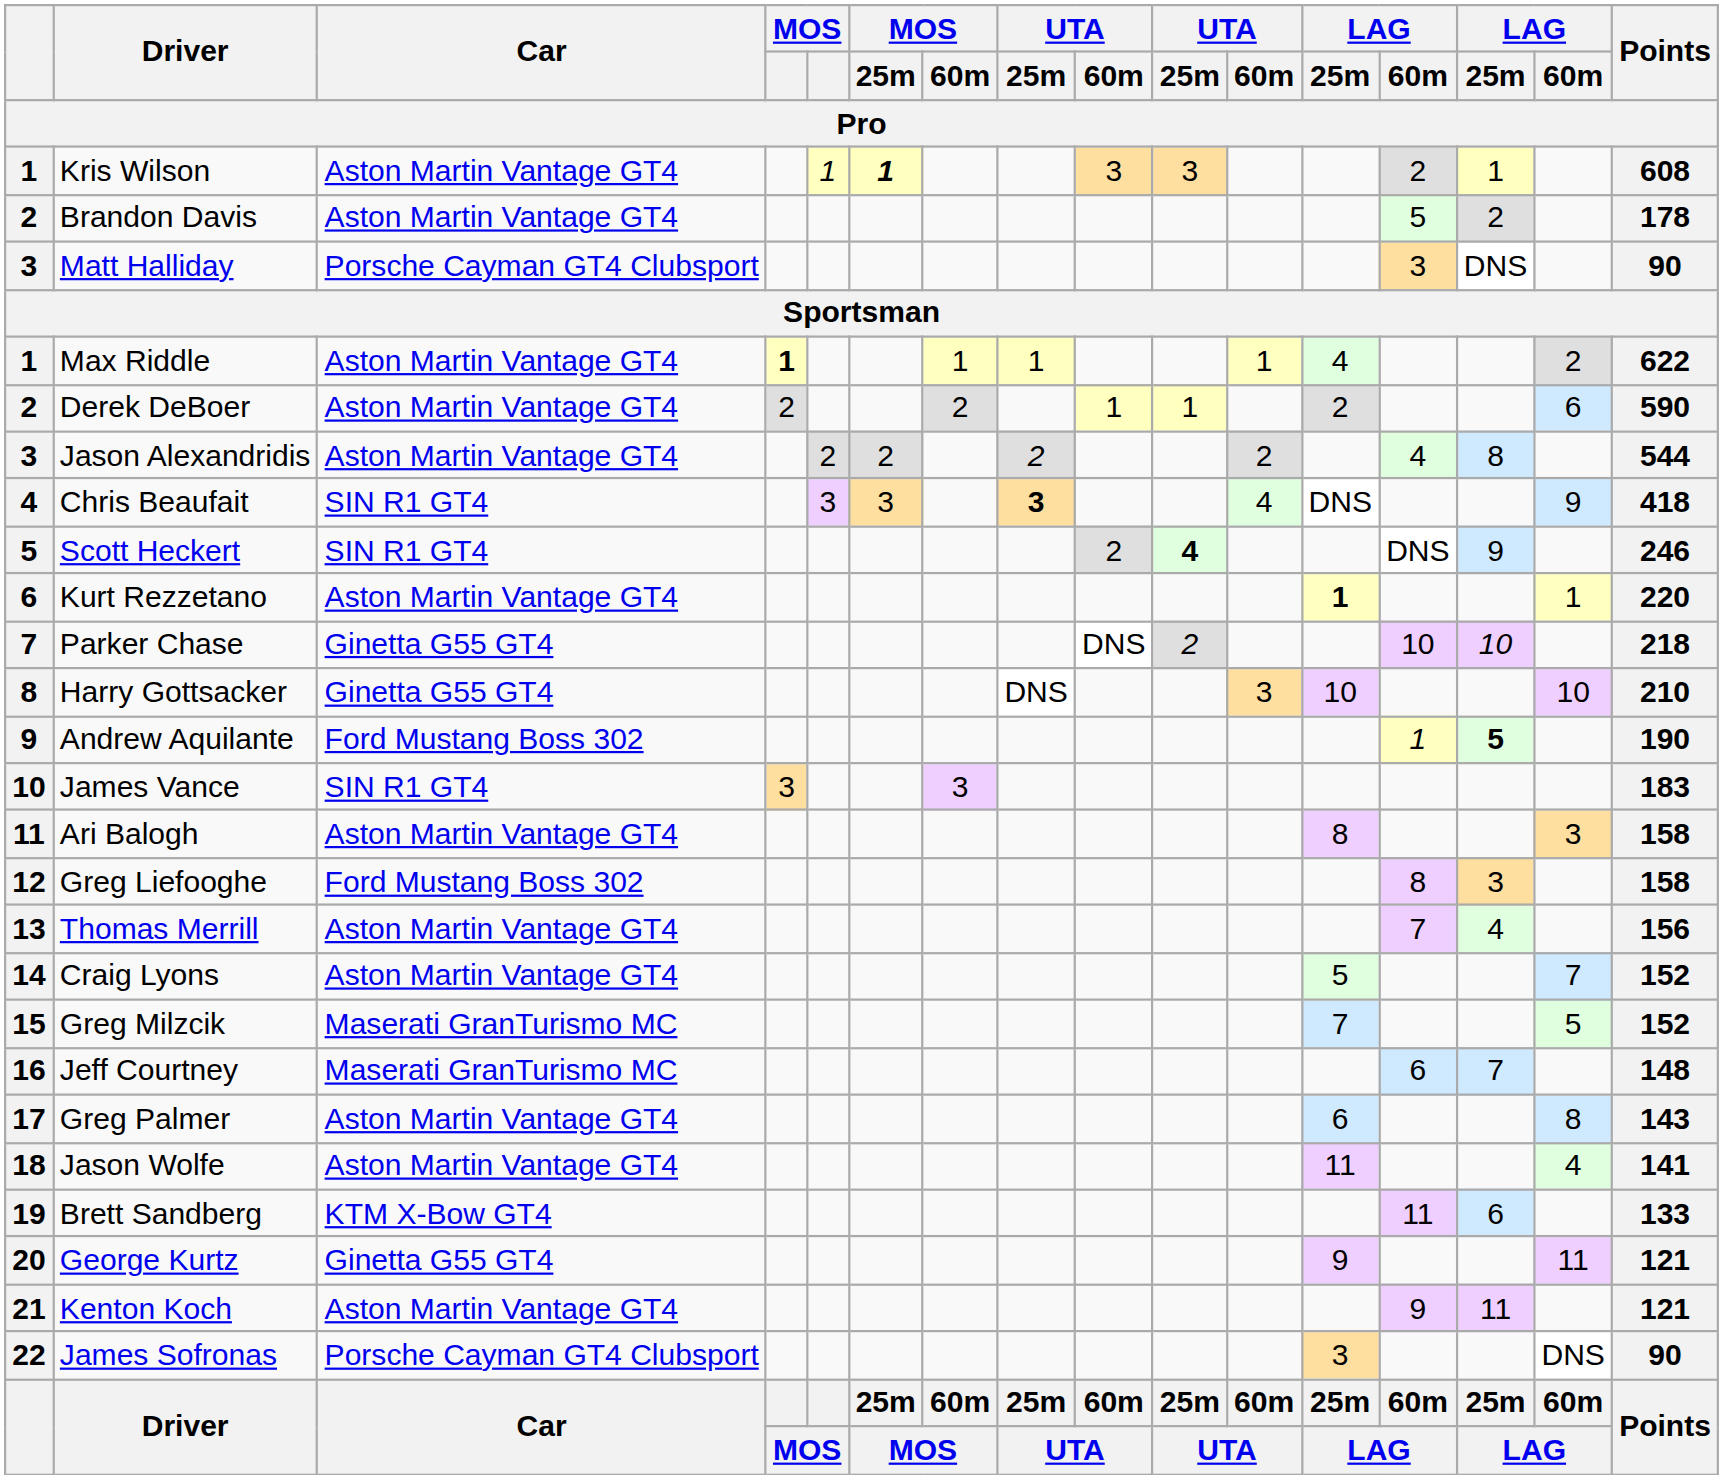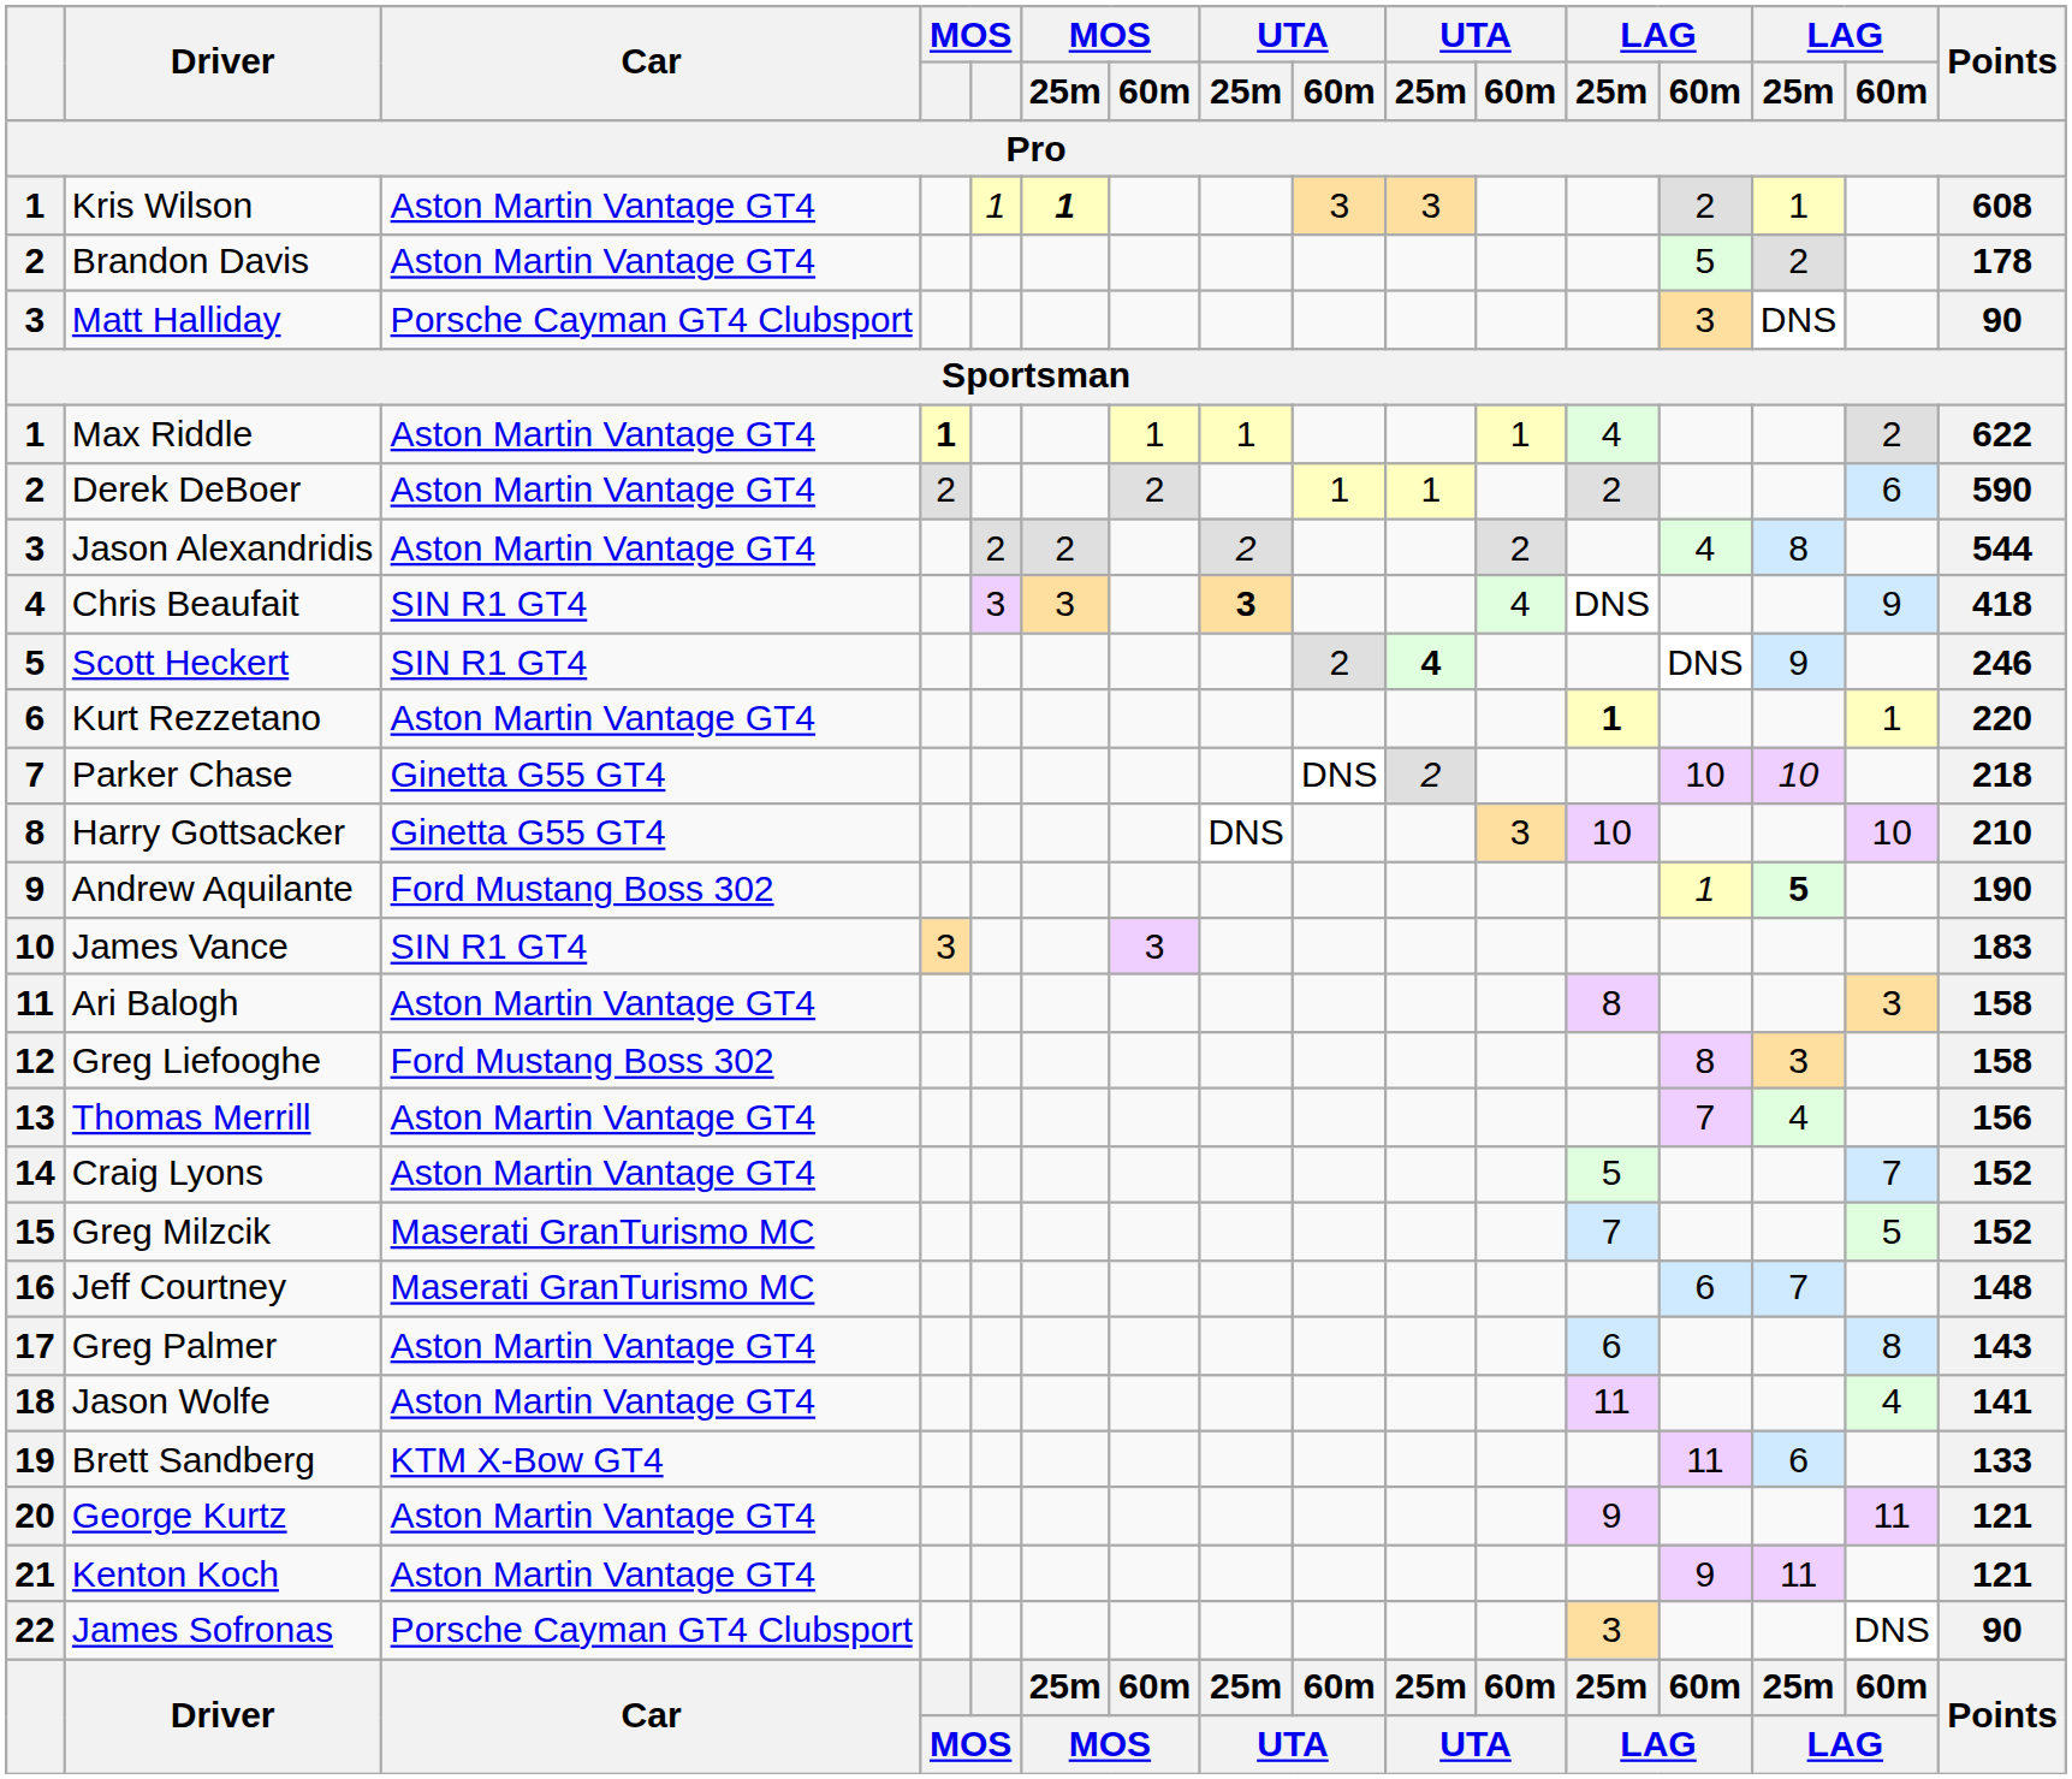George Kurtz | Car: Ginetta G55 GT4 -> Aston Martin Vantage GT4
